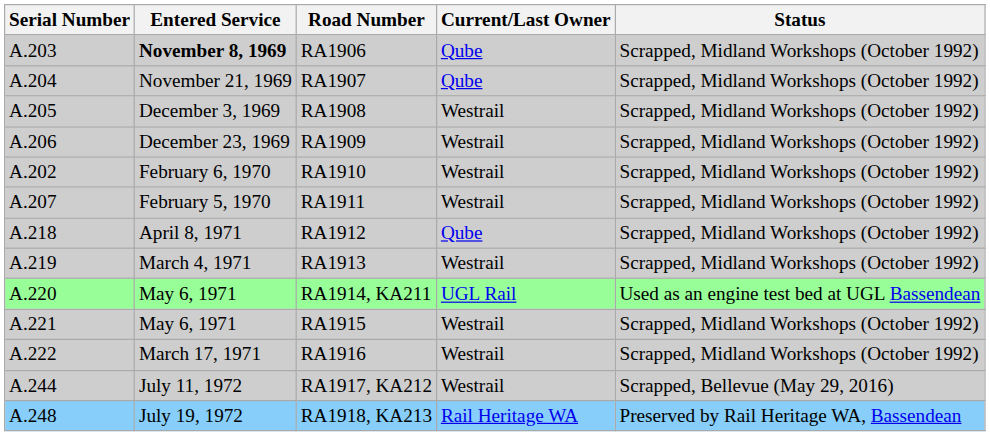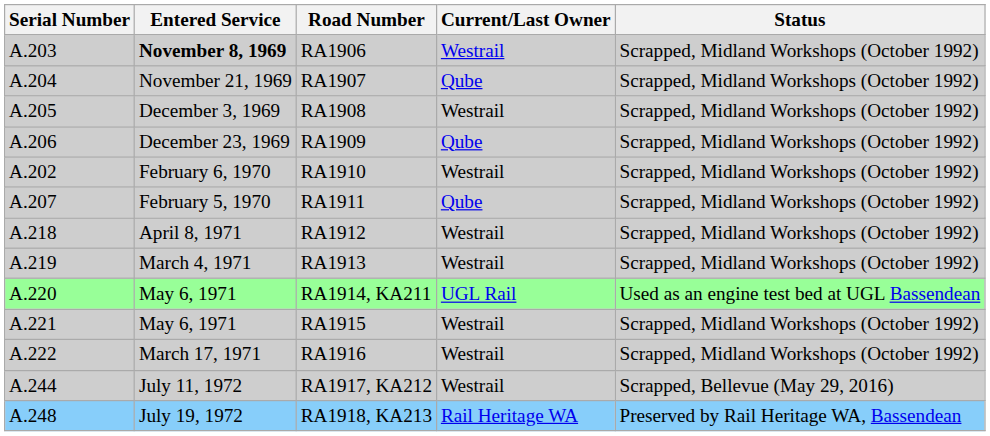RA1906 | Current/Last Owner: Qube -> Westrail
RA1909 | Current/Last Owner: Westrail -> Qube
RA1911 | Current/Last Owner: Westrail -> Qube
RA1912 | Current/Last Owner: Qube -> Westrail
